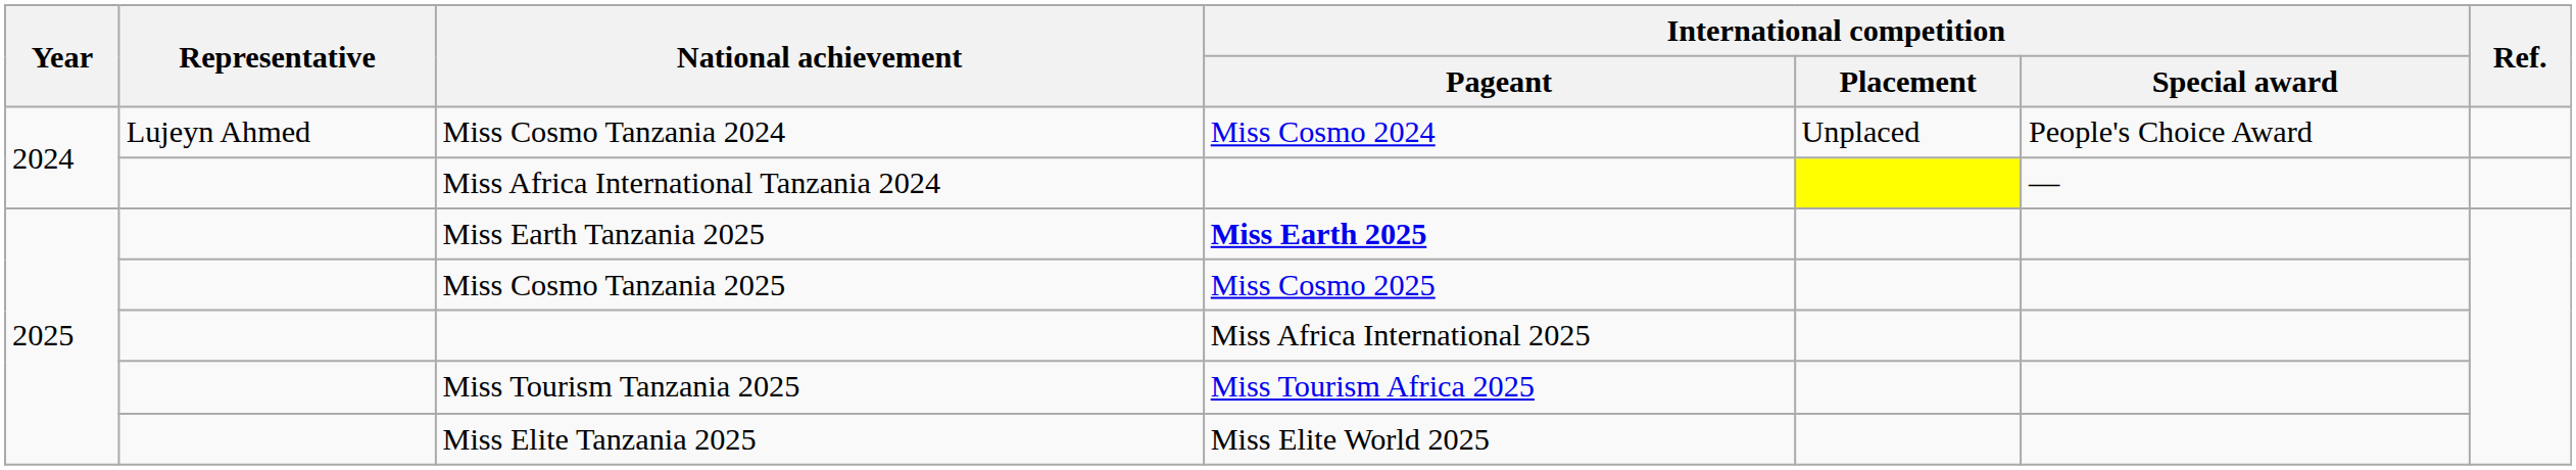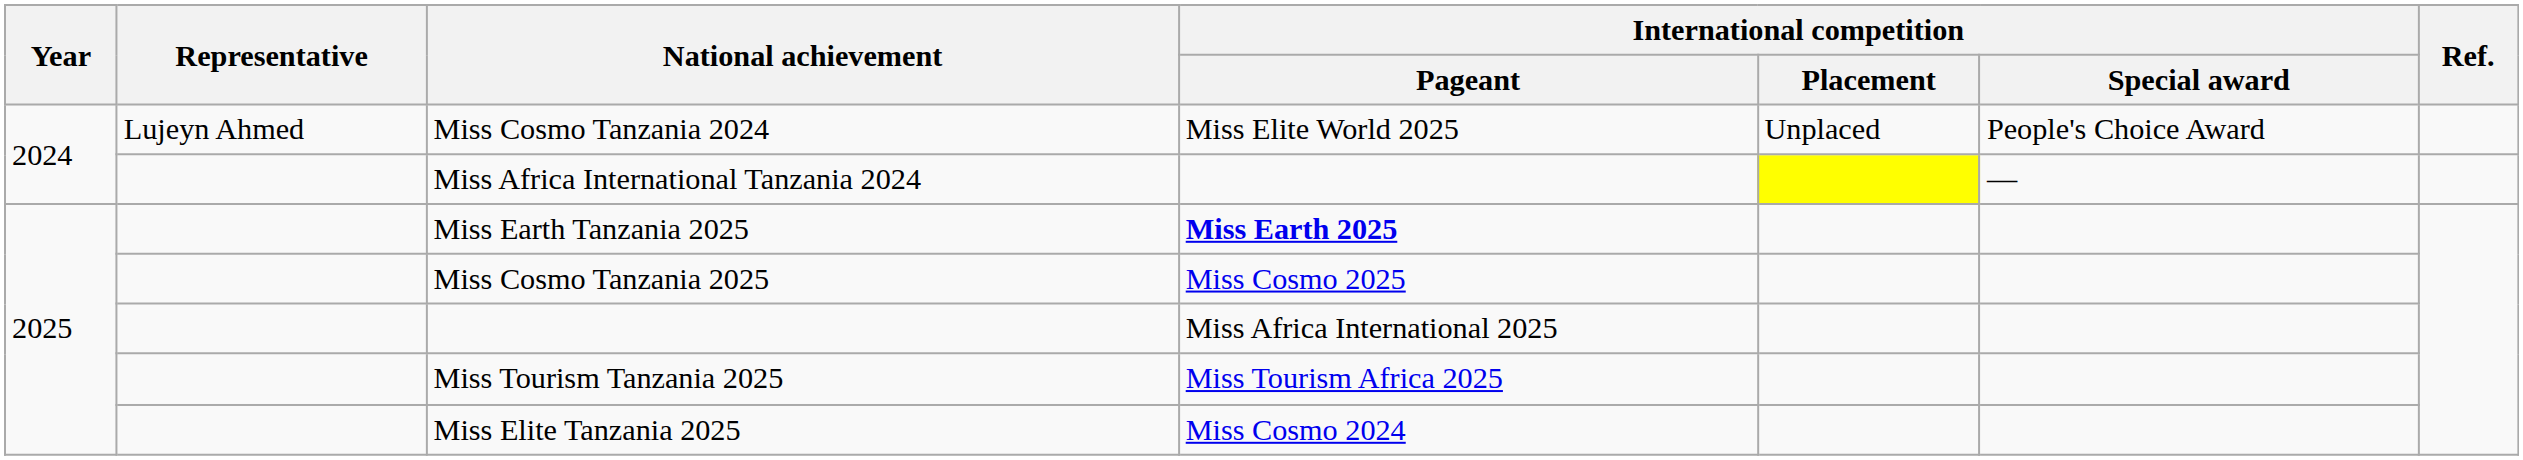Miss Cosmo Tanzania 2024 | International competition / Pageant: Miss Cosmo 2024 -> Miss Elite World 2025
Miss Elite Tanzania 2025 | International competition / Pageant: Miss Elite World 2025 -> Miss Cosmo 2024
